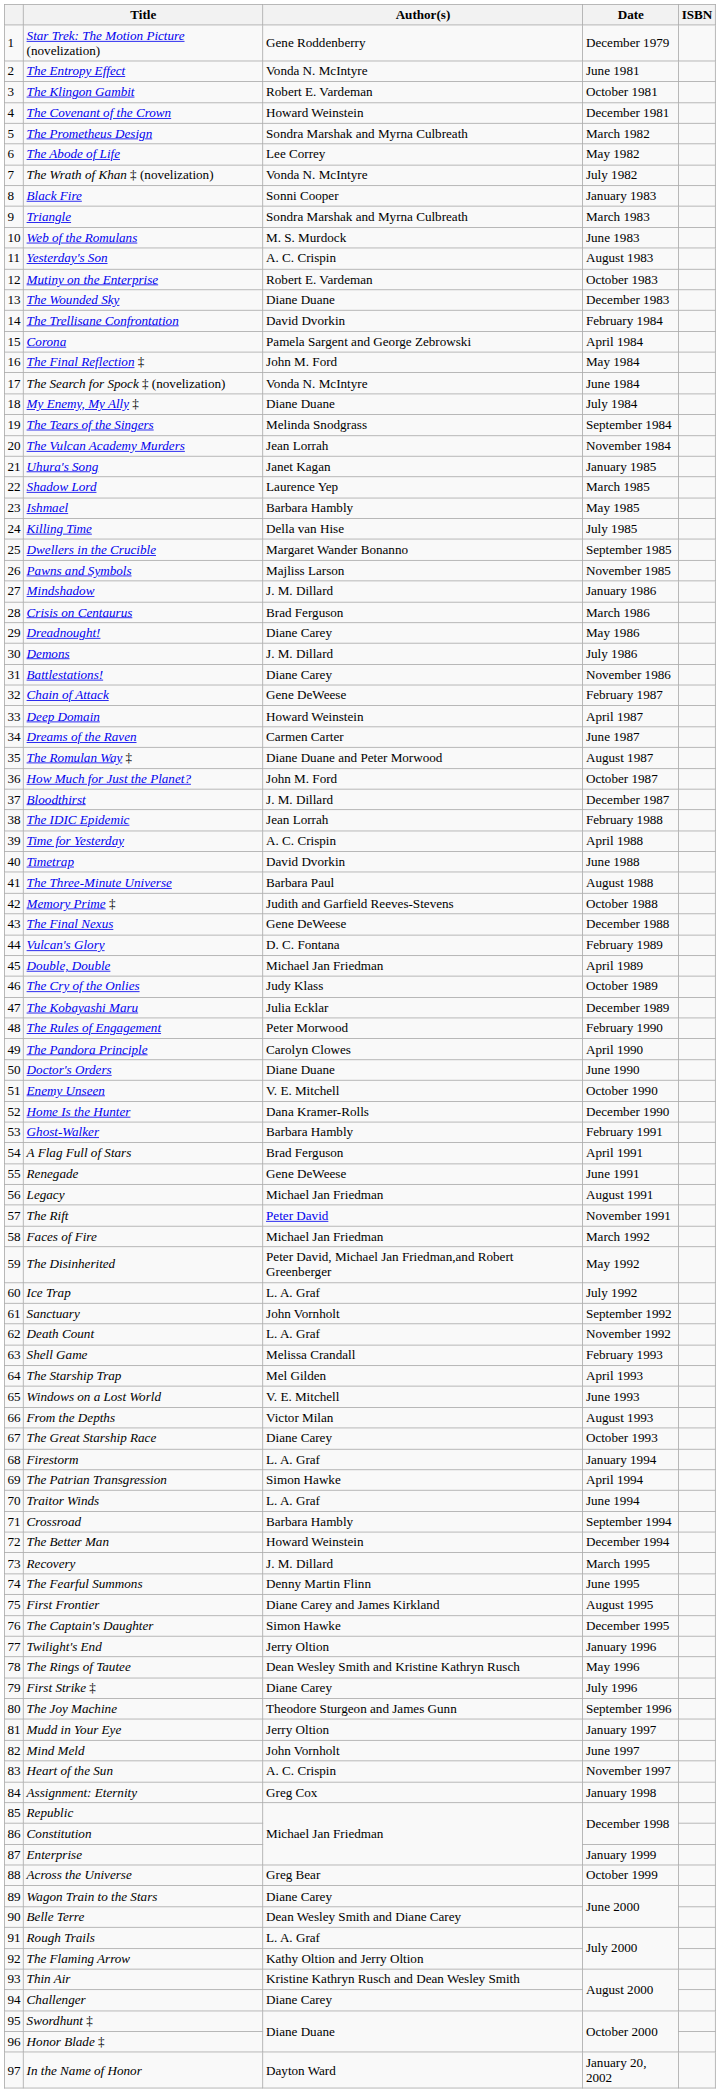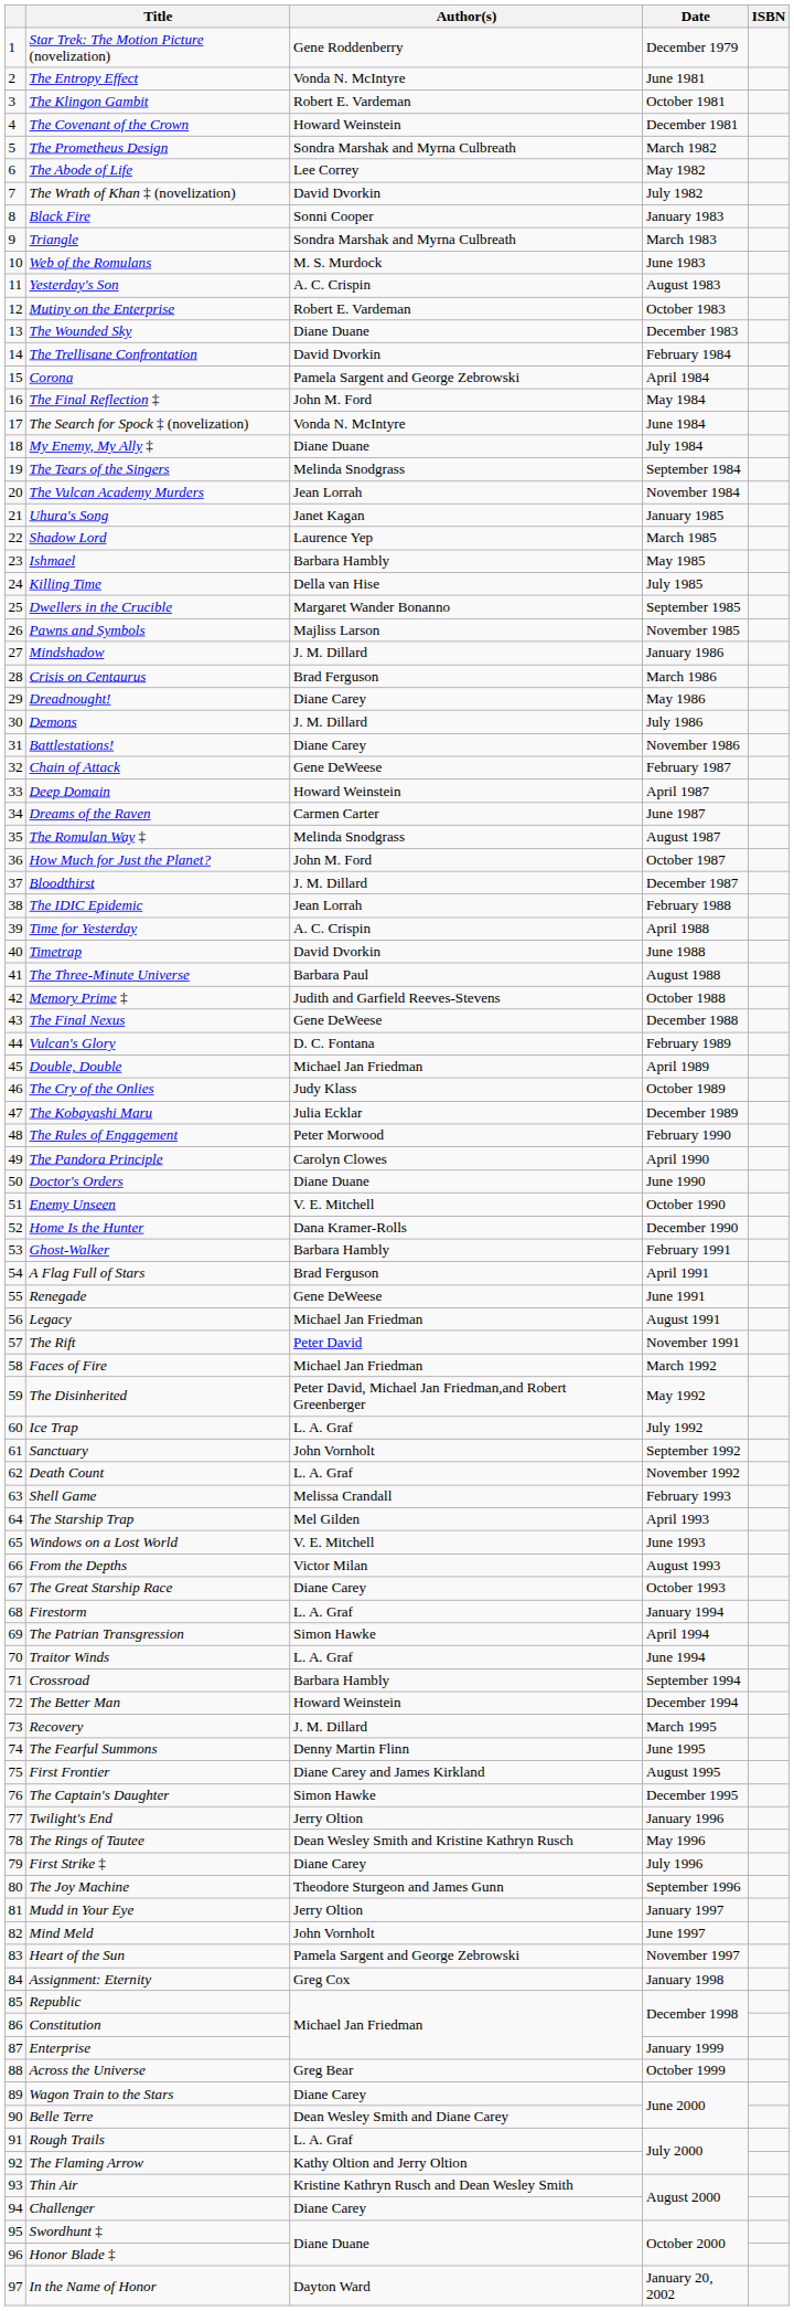The Wrath of Khan ‡ (novelization) | Author(s): Vonda N. McIntyre -> David Dvorkin
The Romulan Way ‡ | Author(s): Diane Duane and Peter Morwood -> Melinda Snodgrass
Heart of the Sun | Author(s): A. C. Crispin -> Pamela Sargent and George Zebrowski
